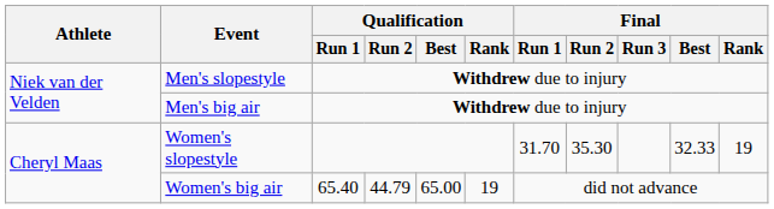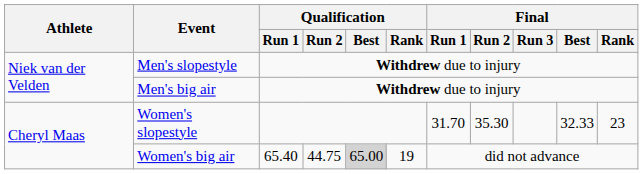Women's slopestyle | Final / Rank: 19 -> 23
Women's big air | Qualification / Run 2: 44.79 -> 44.75
Women's big air | Qualification / Best: no background -> lightgrey background
